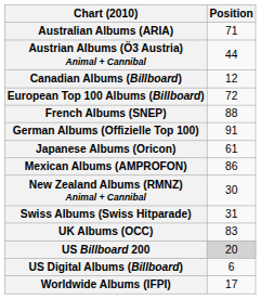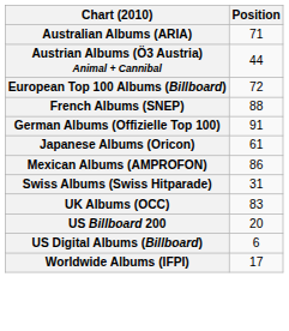- row: Canadian Albums (Billboard) | 12
- row: New Zealand Albums (RMNZ) Animal + Cannibal | 30
US Billboard 200 | Position: lightgrey background -> no background
